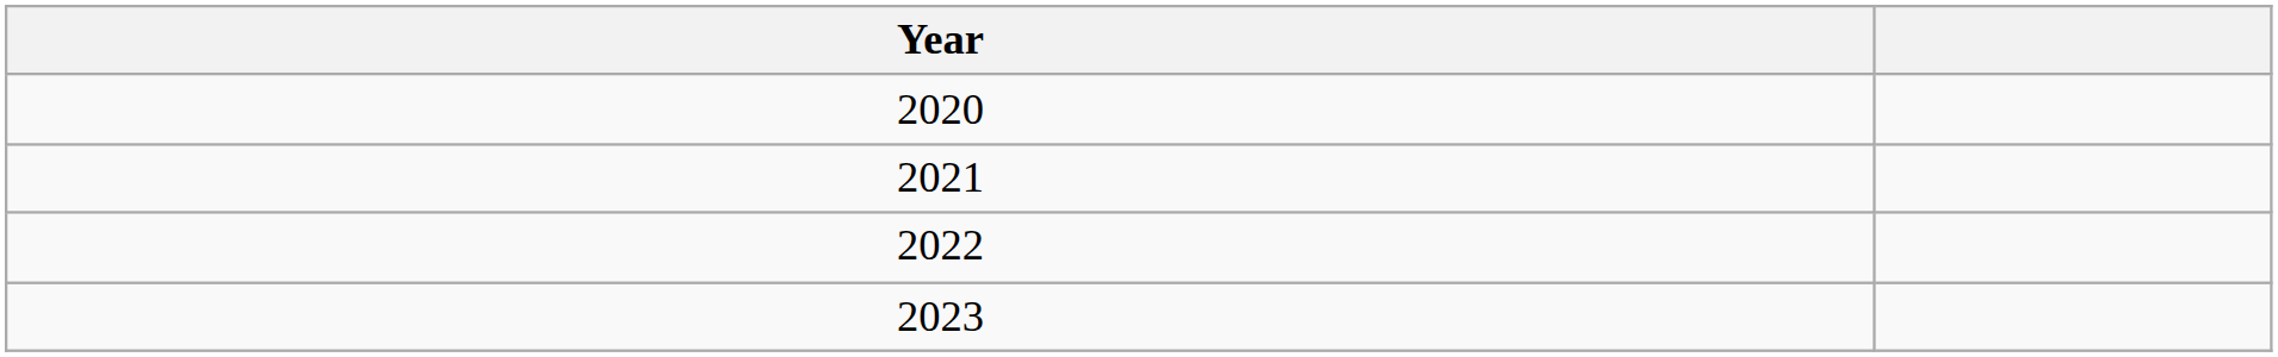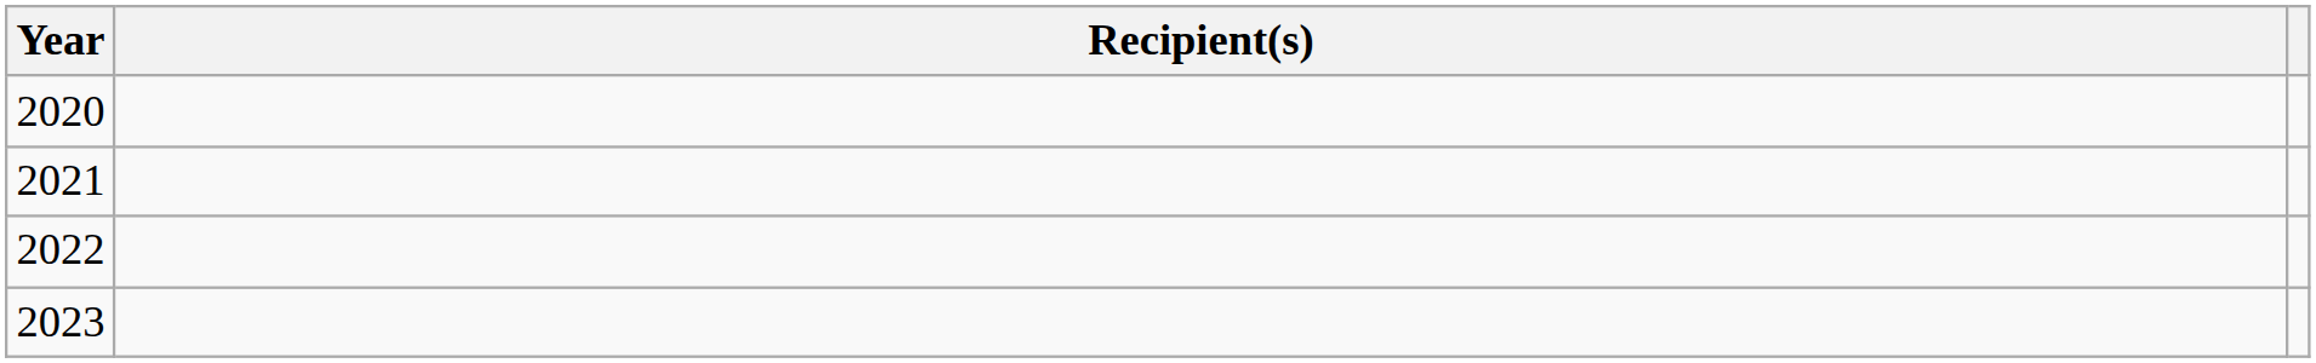+ column: Recipient(s)
